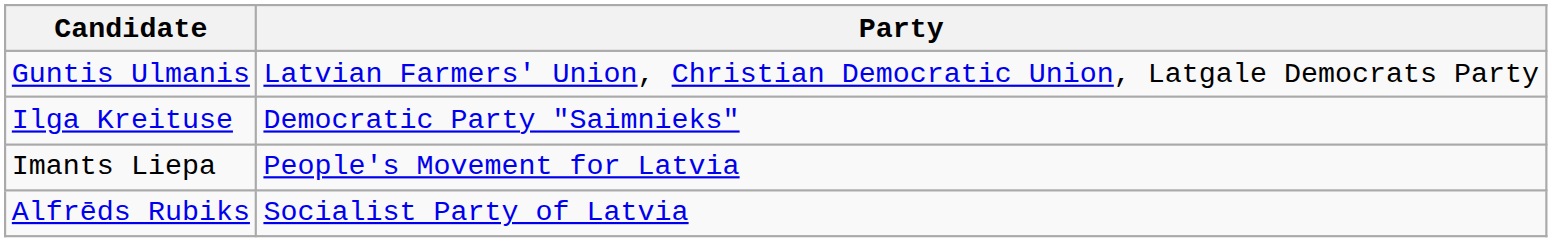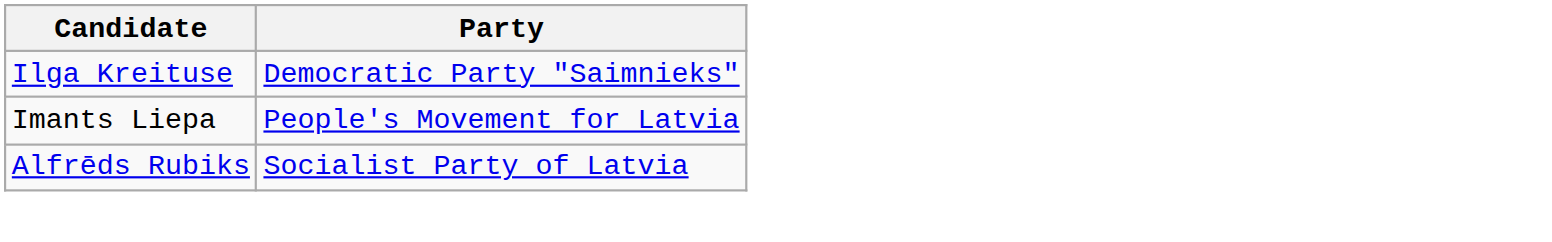- row: Guntis Ulmanis | Latvian Farmers' Union, Christian Democratic Union, Latgale Democrats Party
